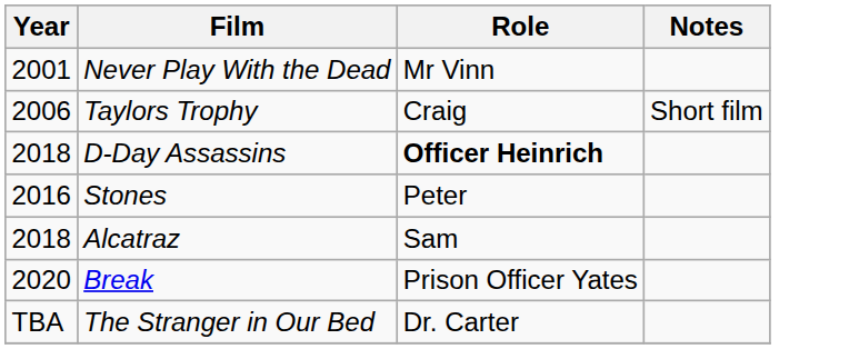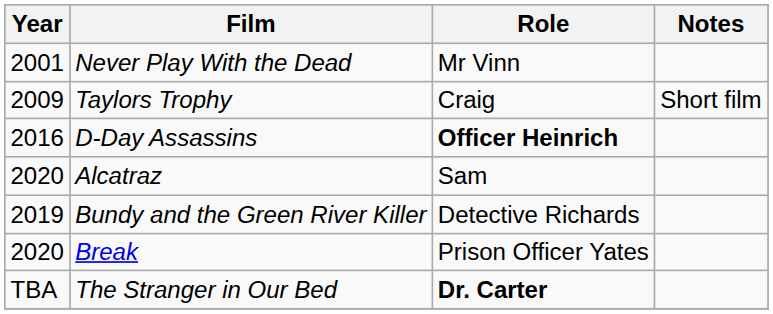Taylors Trophy | Year: 2006 -> 2009
D-Day Assassins | Year: 2018 -> 2016
- row: 2016 | Stones | Peter
Alcatraz | Year: 2018 -> 2020
+ row: 2019 | Bundy and the Green River Killer | Detective Richards
The Stranger in Our Bed | Role: normal -> bold
